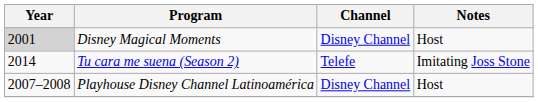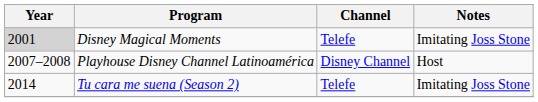Disney Magical Moments | Channel: Disney Channel -> Telefe
Disney Magical Moments | Notes: Host -> Imitating Joss Stone
rows swapped: Playhouse Disney Channel Latinoamérica <-> Tu cara me suena (Season 2)
